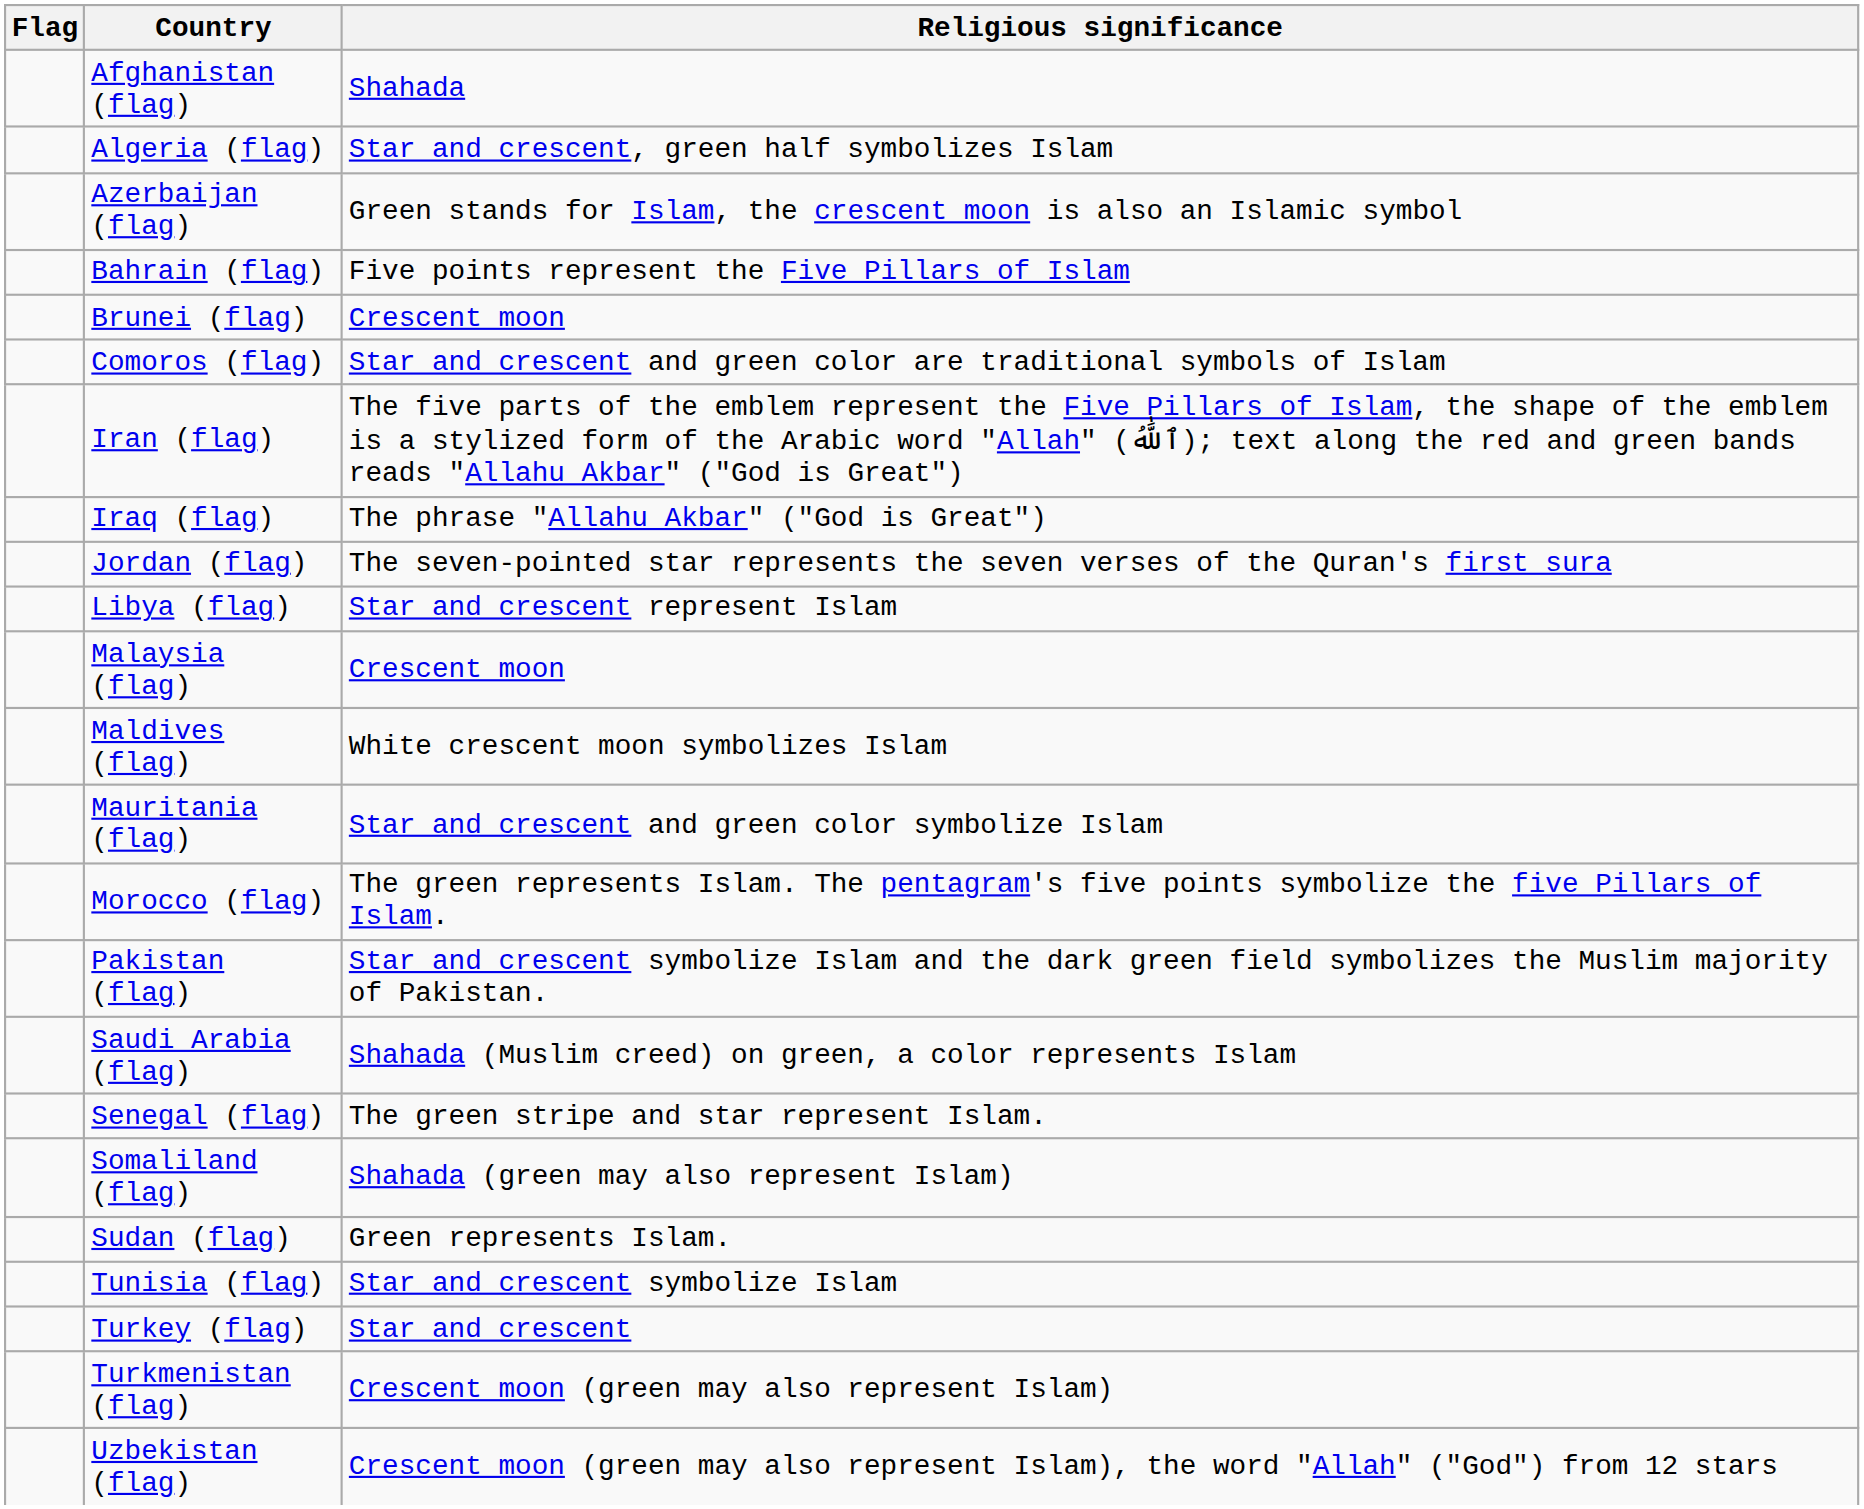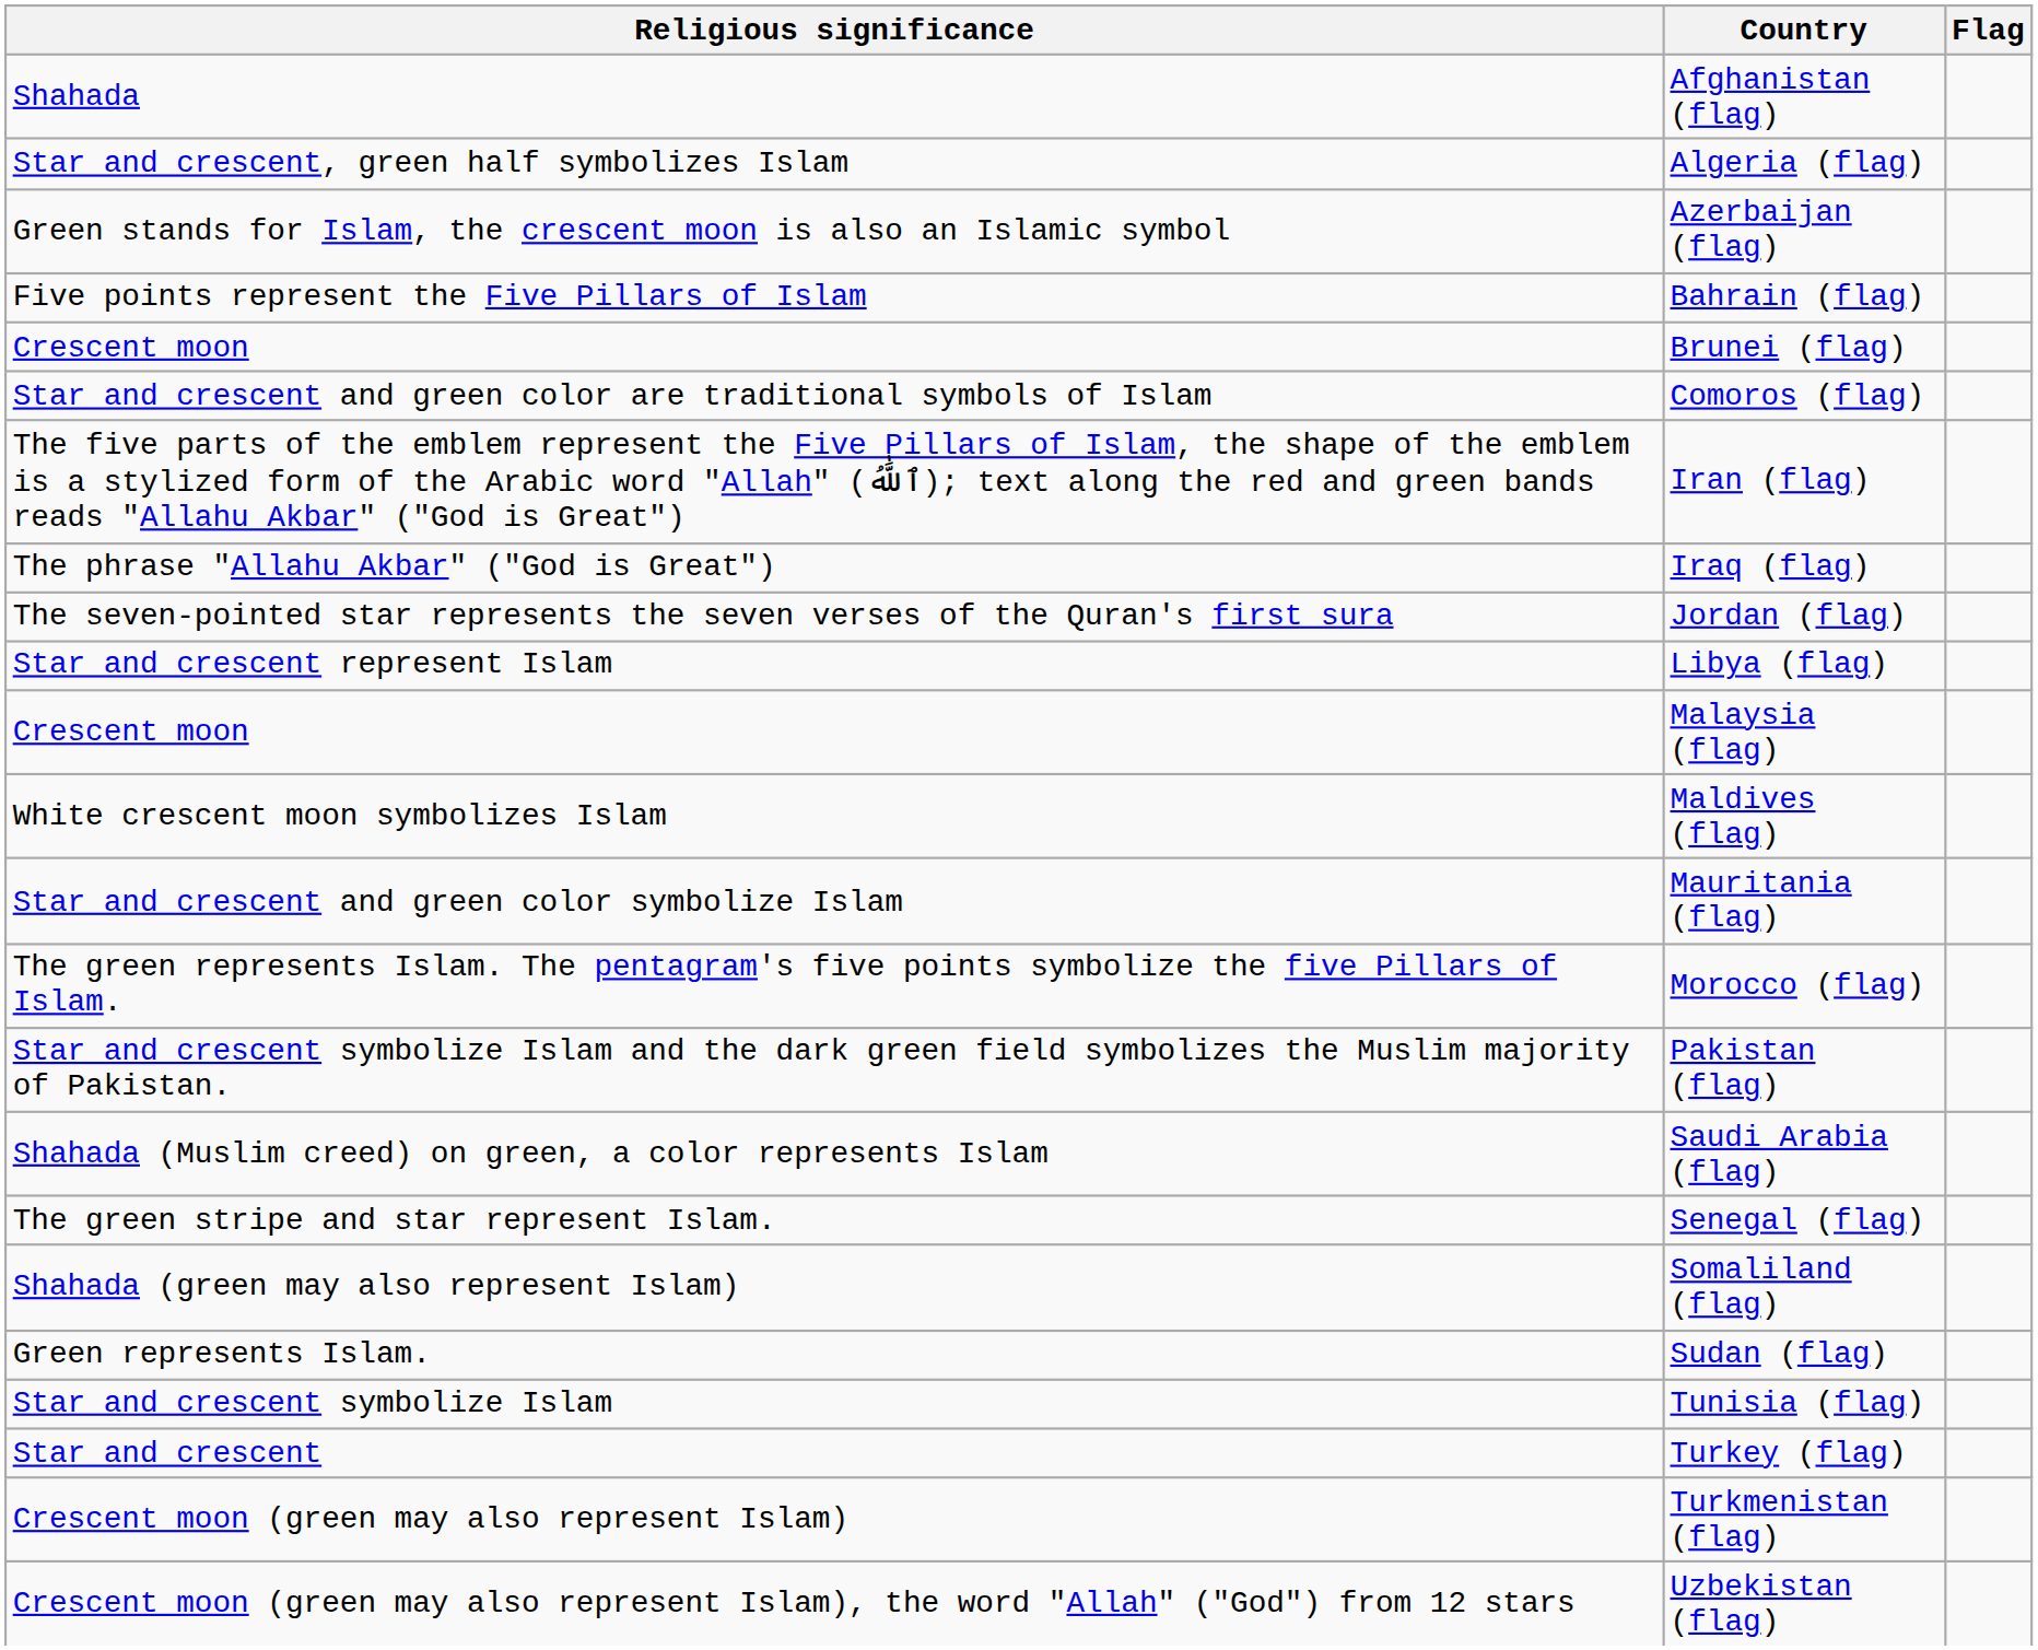columns swapped: Flag <-> Religious significance
